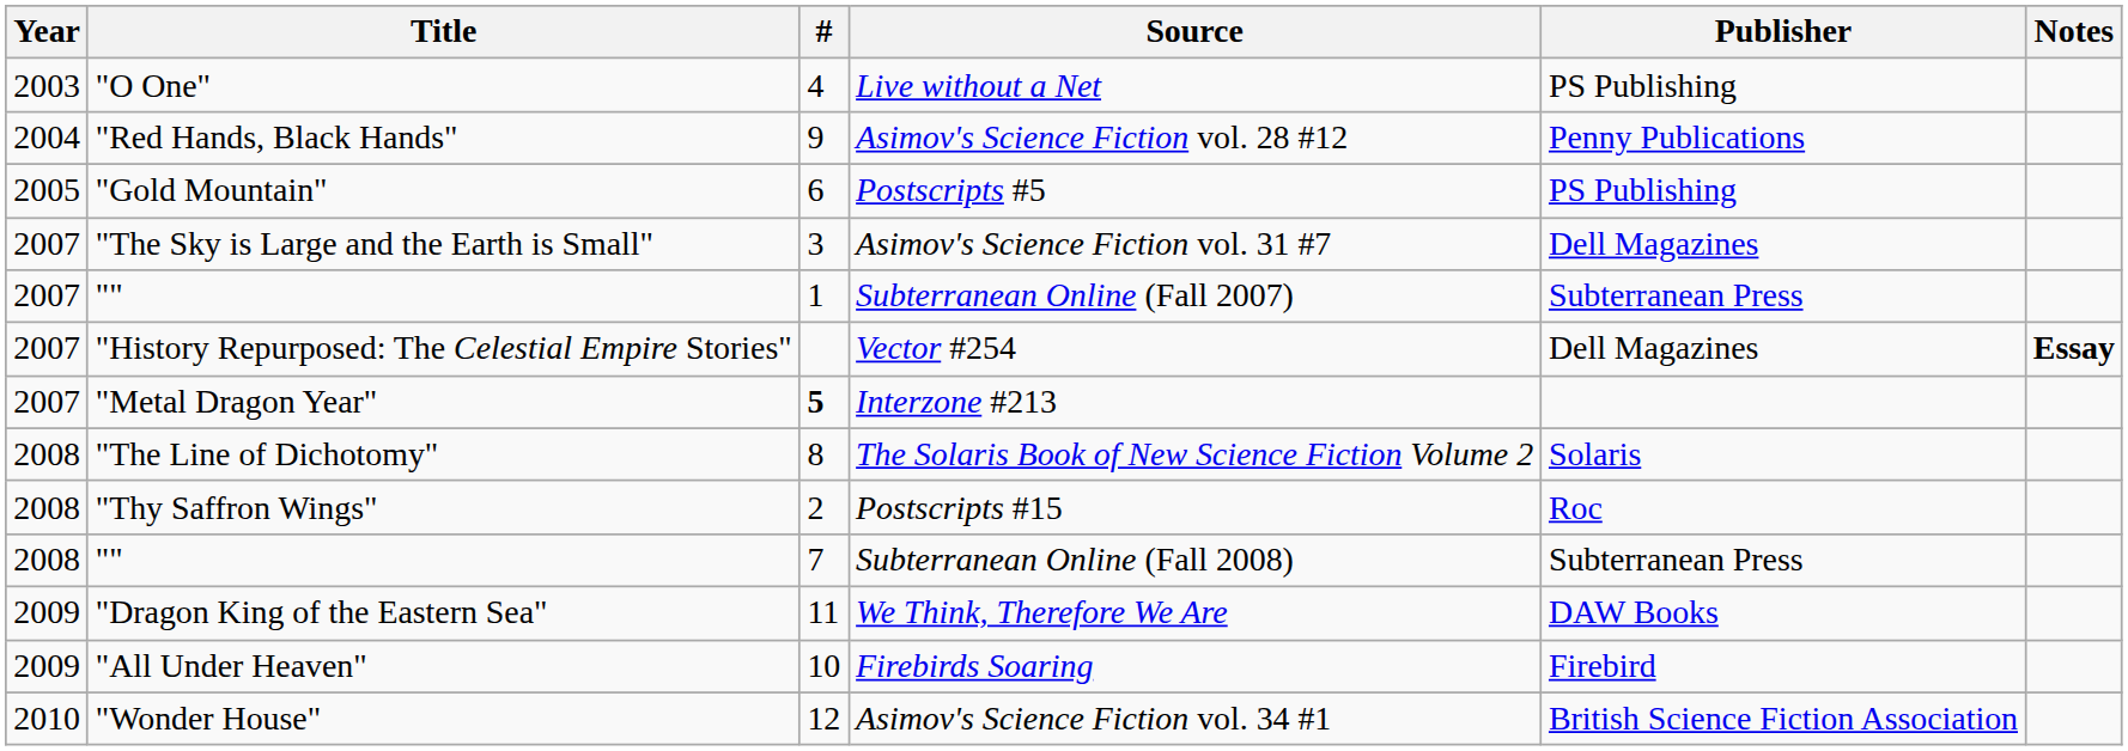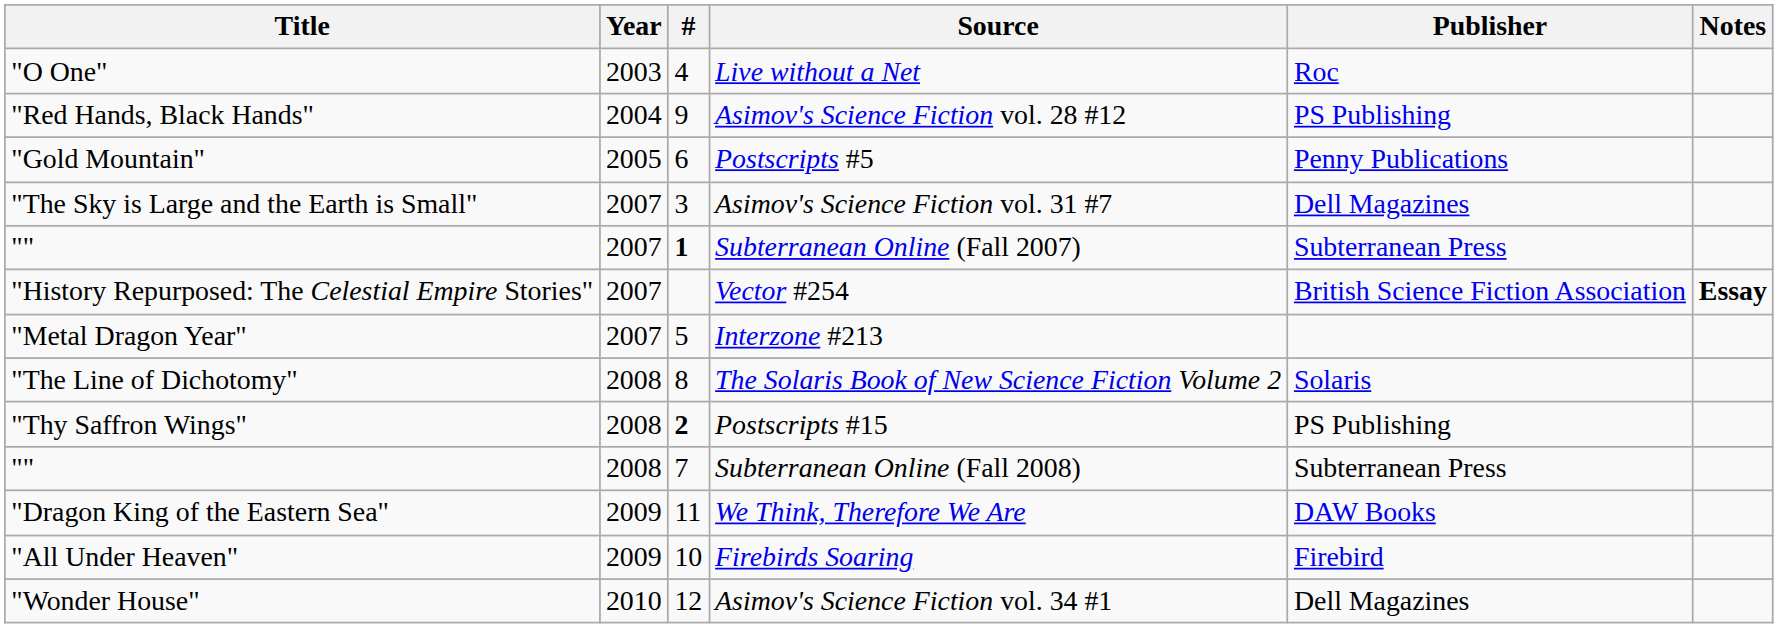columns swapped: Year <-> Title
Live without a Net | Publisher: PS Publishing -> Roc
Asimov's Science Fiction vol. 28 #12 | Publisher: Penny Publications -> PS Publishing
Postscripts #5 | Publisher: PS Publishing -> Penny Publications
Subterranean Online (Fall 2007) | #: normal -> bold
Vector #254 | Publisher: Dell Magazines -> British Science Fiction Association
Interzone #213 | #: bold -> normal
Postscripts #15 | #: normal -> bold
Postscripts #15 | Publisher: Roc -> PS Publishing
Asimov's Science Fiction vol. 34 #1 | Publisher: British Science Fiction Association -> Dell Magazines
